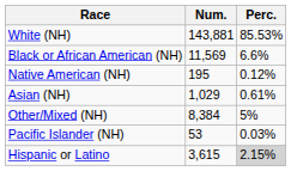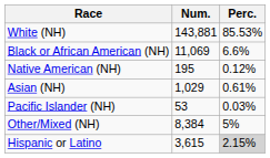Black or African American (NH) | Num.: 11,569 -> 11,069
rows swapped: Pacific Islander (NH) <-> Other/Mixed (NH)
